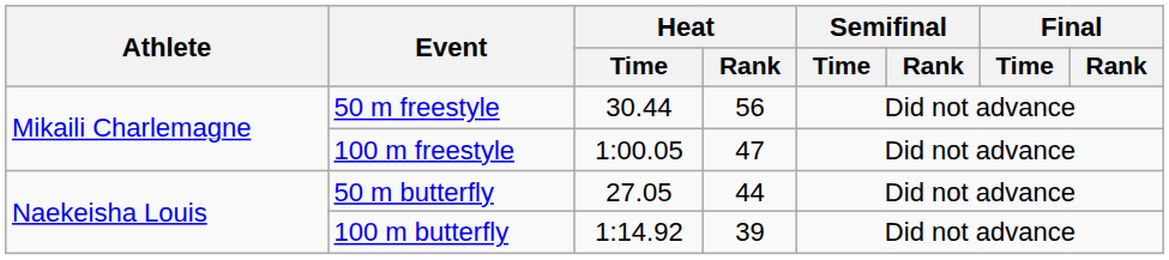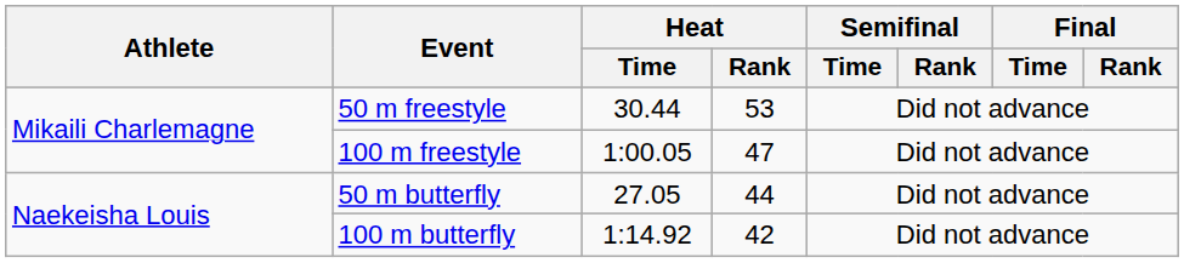50 m freestyle | Heat / Rank: 56 -> 53
100 m butterfly | Heat / Rank: 39 -> 42
